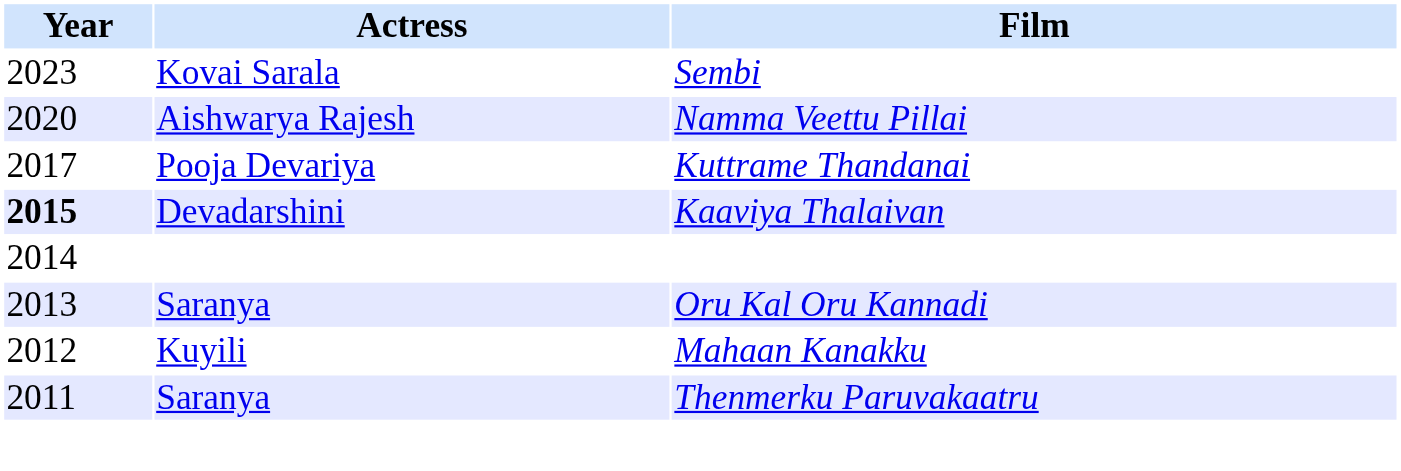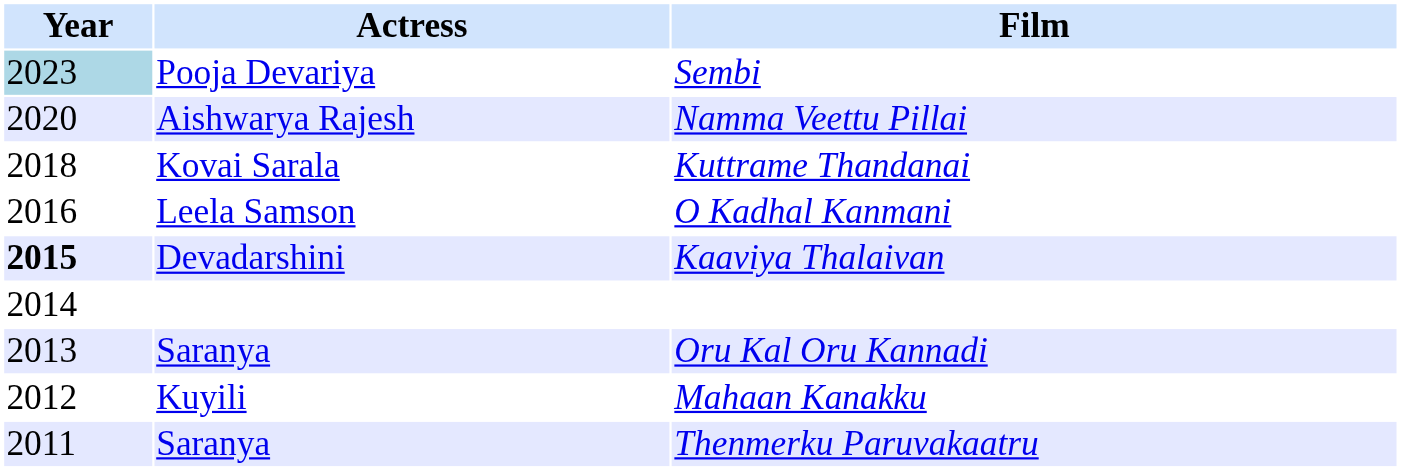Sembi | Year: no background -> lightblue background
Sembi | Actress: Kovai Sarala -> Pooja Devariya
Kuttrame Thandanai | Year: 2017 -> 2018
Kuttrame Thandanai | Actress: Pooja Devariya -> Kovai Sarala
+ row: 2016 | Leela Samson | O Kadhal Kanmani
